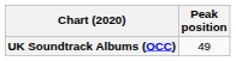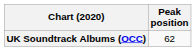UK Soundtrack Albums (OCC) | Peak position: 49 -> 62
